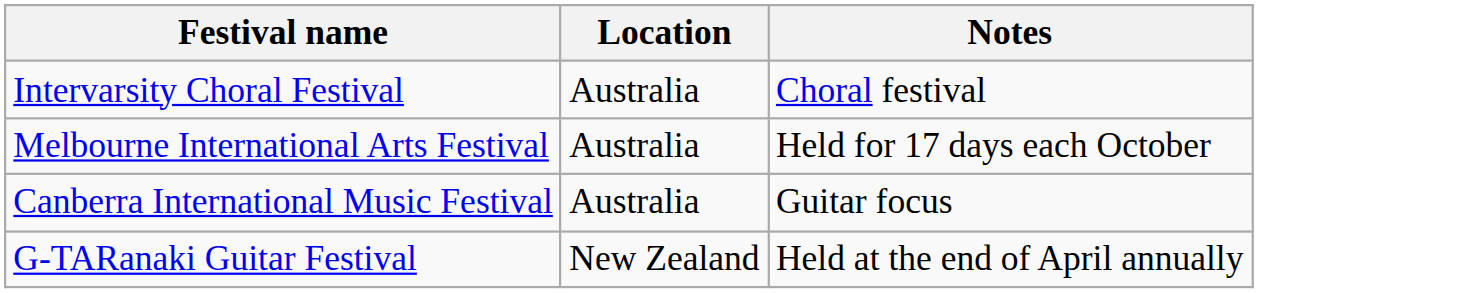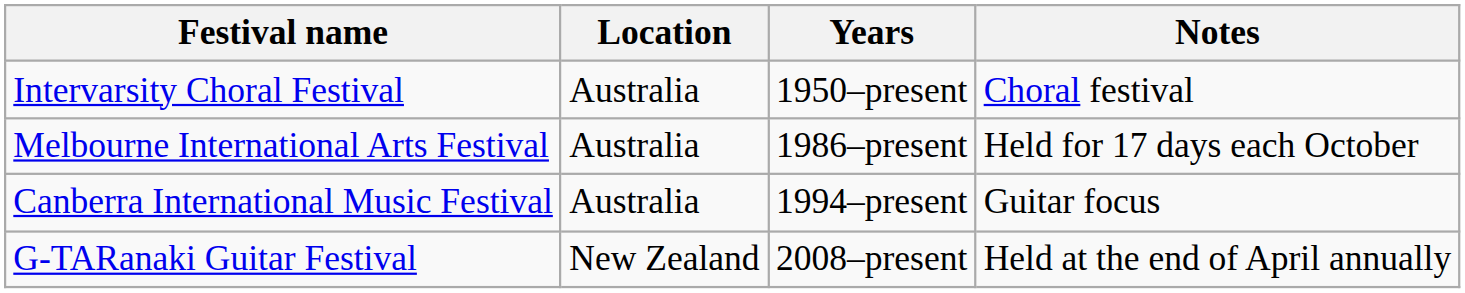+ column: Years | 1950–present | 1986–present | 1994–present | 2008–present
